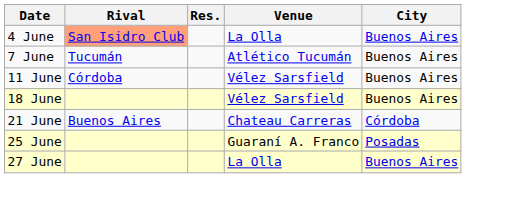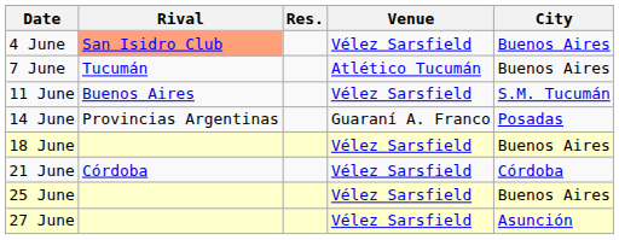4 June | Venue: La Olla -> Vélez Sarsfield
11 June | Rival: Córdoba -> Buenos Aires
11 June | City: Buenos Aires -> S.M. Tucumán
+ row: 14 June | Provincias Argentinas | Guaraní A. Franco | Posadas
21 June | Rival: Buenos Aires -> Córdoba
21 June | Venue: Chateau Carreras -> Vélez Sarsfield
25 June | Venue: Guaraní A. Franco -> Vélez Sarsfield
25 June | City: Posadas -> Buenos Aires
27 June | Venue: La Olla -> Vélez Sarsfield
27 June | City: Buenos Aires -> Asunción
